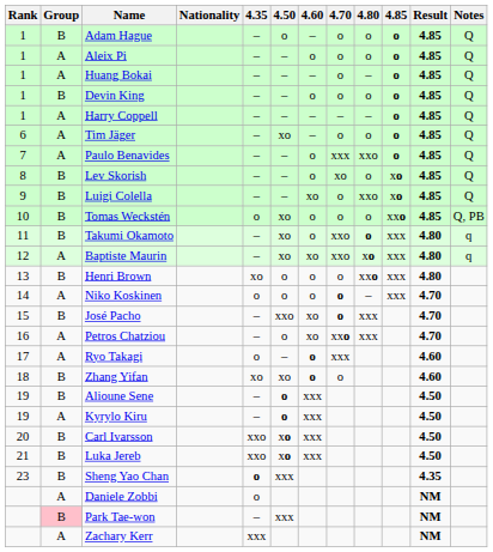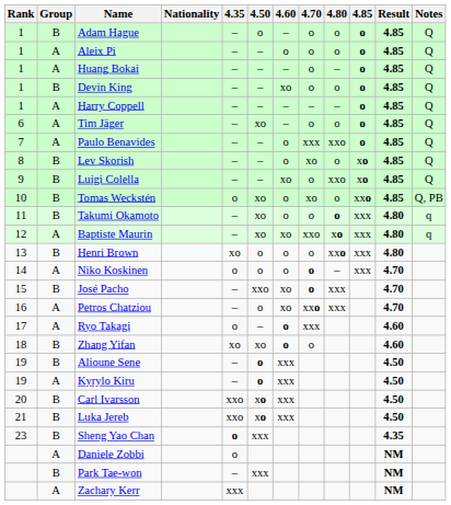Devin King | 4.60: o -> xo
Tomas Weckstén | 4.70: o -> xo
Takumi Okamoto | 4.70: xxo -> o
Park Tae-won | Group: pink background -> no background
